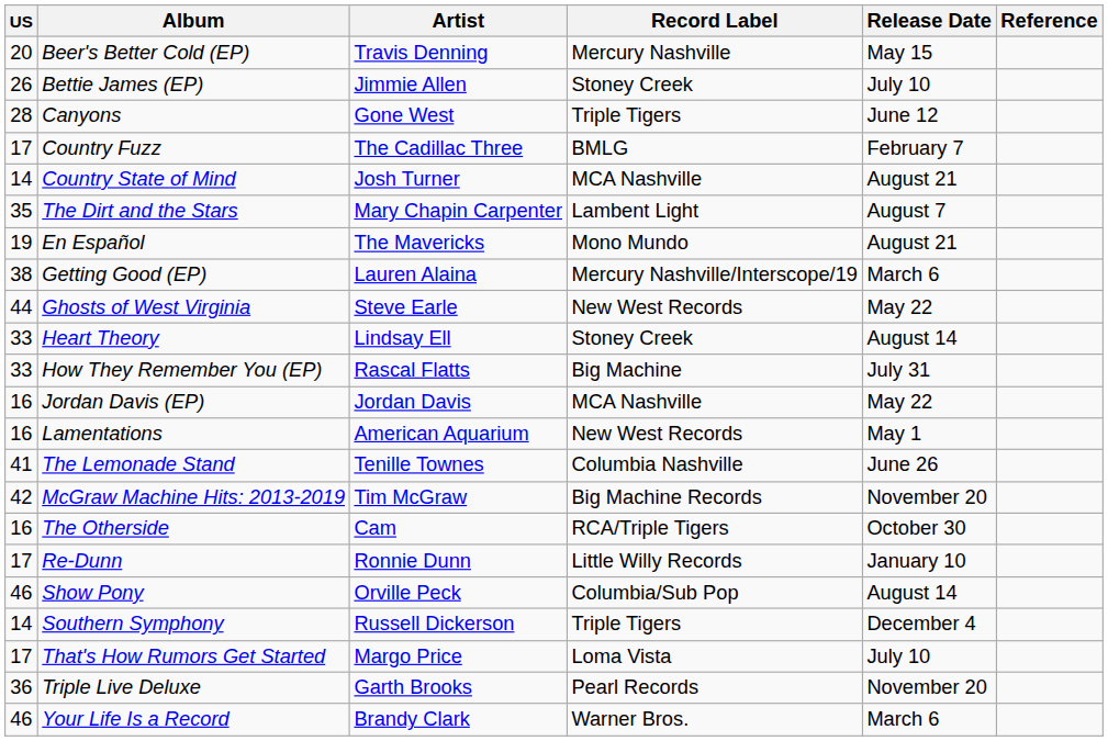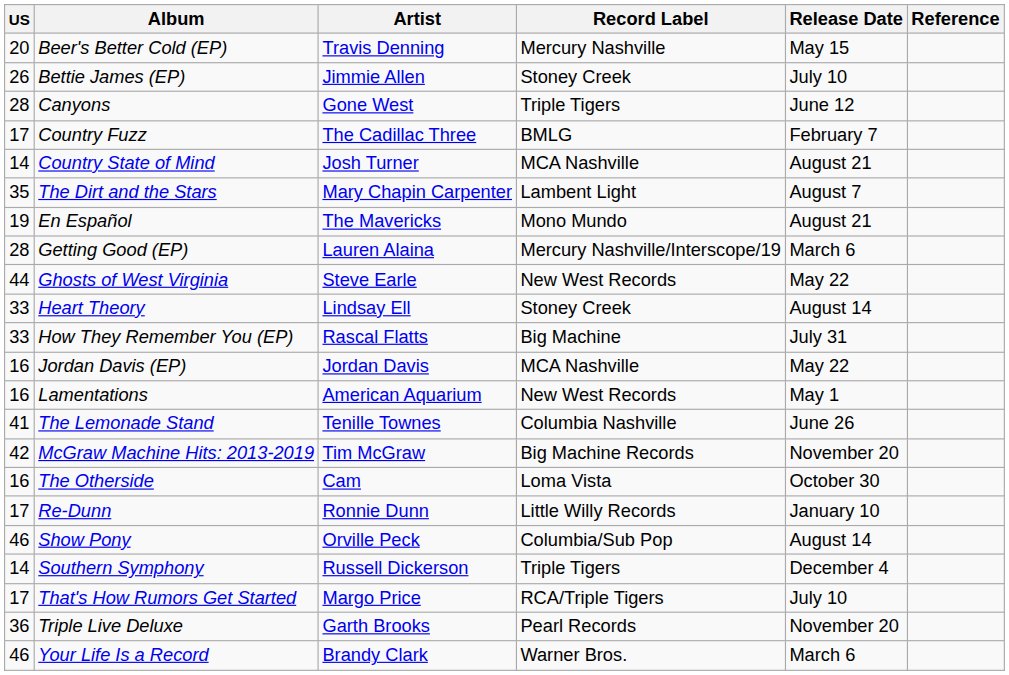Getting Good (EP) | US: 38 -> 28
The Otherside | Record Label: RCA/Triple Tigers -> Loma Vista
That's How Rumors Get Started | Record Label: Loma Vista -> RCA/Triple Tigers
